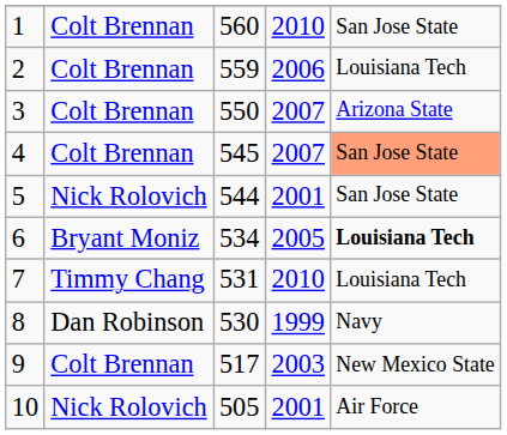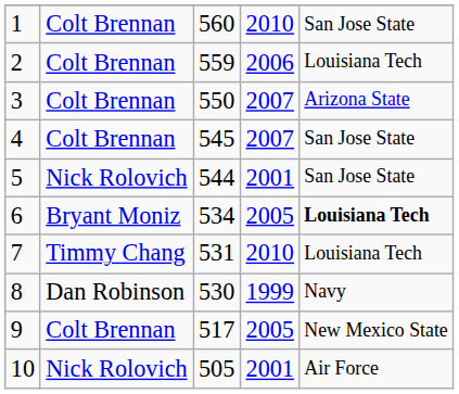4 | column 5: lightsalmon background -> no background
9 | column 4: 2003 -> 2005
